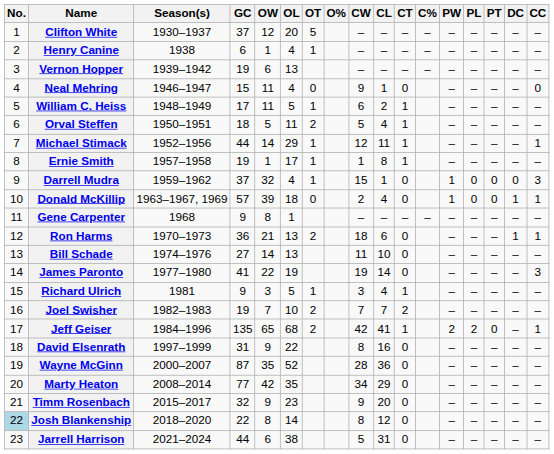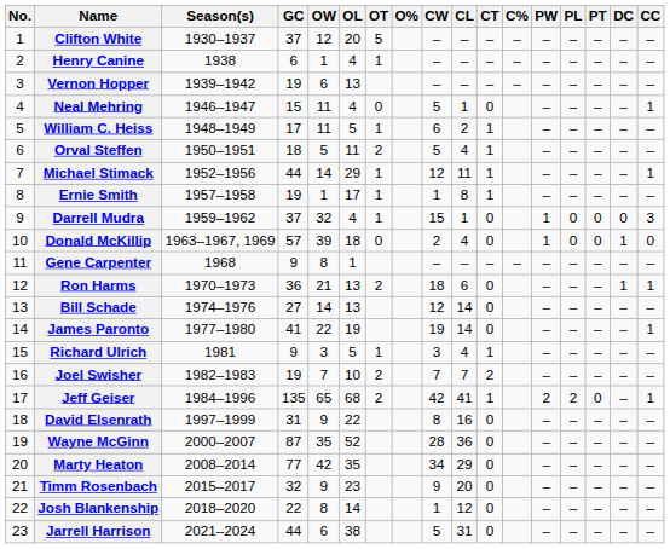Neal Mehring | CW: 9 -> 5
Neal Mehring | CC: 0 -> 1
Donald McKillip | CC: 1 -> 0
Bill Schade | CW: 11 -> 12
Bill Schade | CL: 10 -> 14
James Paronto | CC: 3 -> 1
Josh Blankenship | No.: lightblue background -> no background
Josh Blankenship | CW: 8 -> 1
